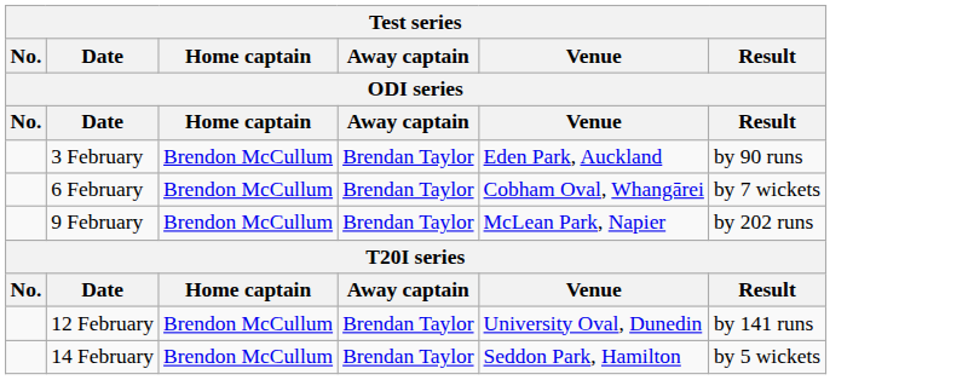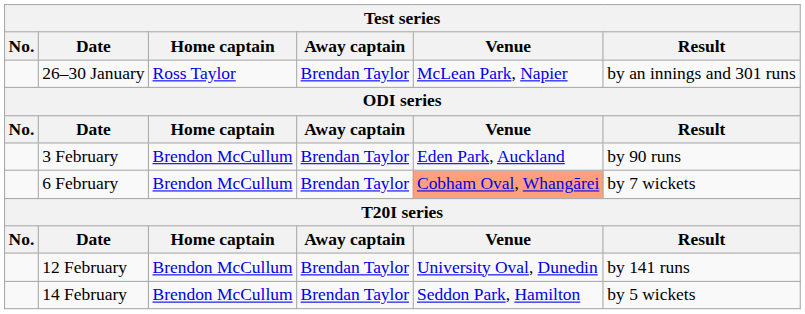+ row: 26–30 January | Ross Taylor | Brendan Taylor | McLean Park, Napier | by an innings and 301 runs
6 February | Venue: no background -> lightsalmon background
- row: 9 February | Brendon McCullum | Brendan Taylor | McLean Park, Napier | by 202 runs
